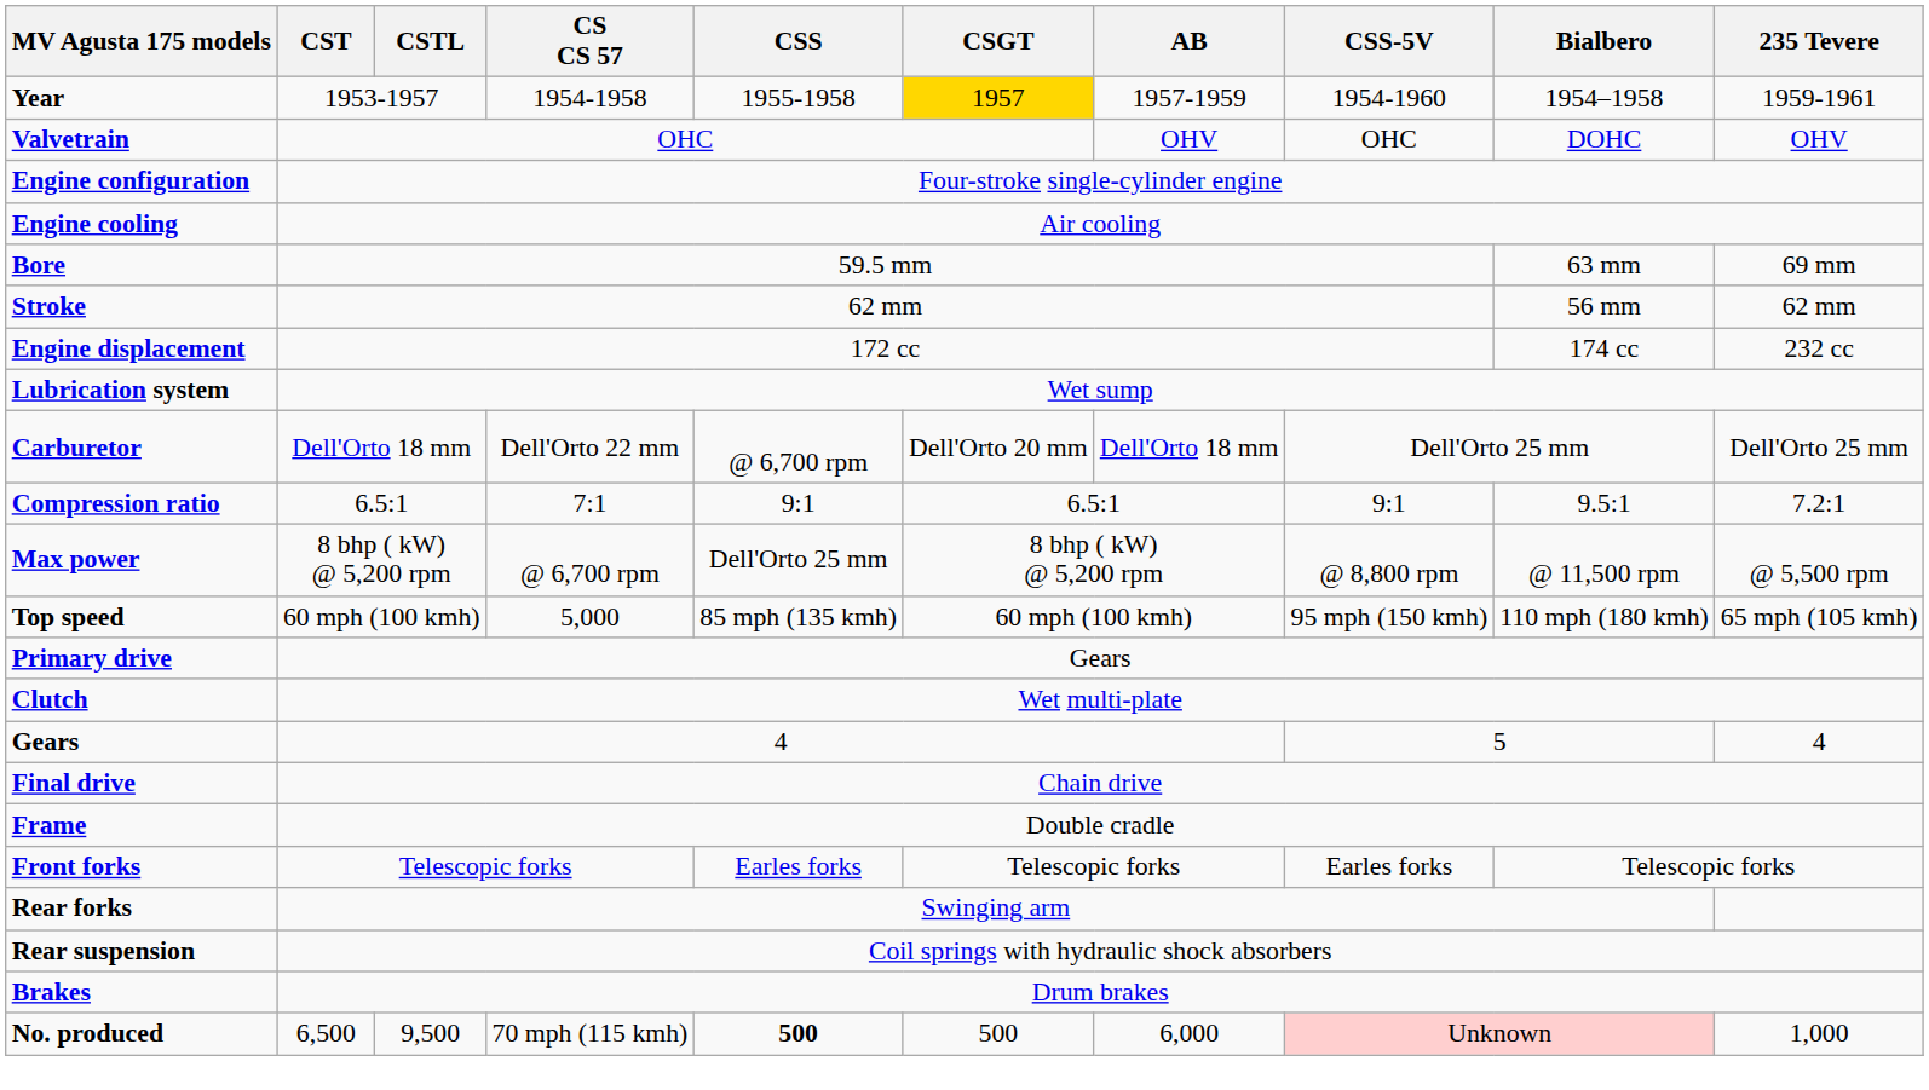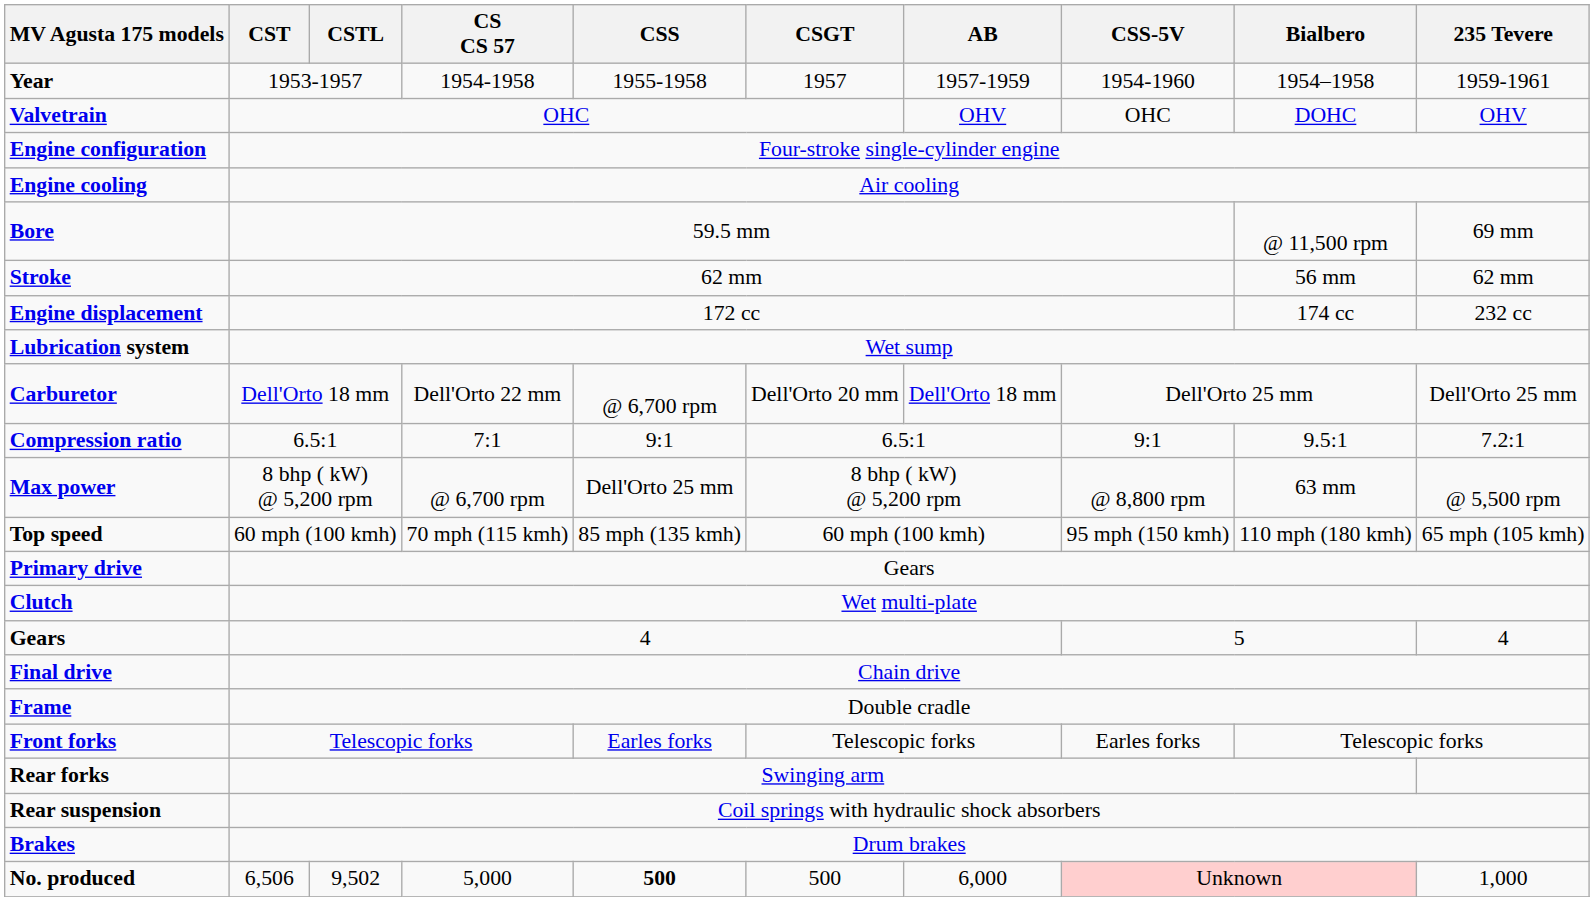Year | CSGT: gold background -> no background
Bore | Bialbero: 63 mm -> @ 11,500 rpm
Max power | Bialbero: @ 11,500 rpm -> 63 mm
Top speed | CS CS 57: 5,000 -> 70 mph (115 kmh)
No. produced | CST: 6,500 -> 6,506
No. produced | CSTL: 9,500 -> 9,502
No. produced | CS CS 57: 70 mph (115 kmh) -> 5,000
